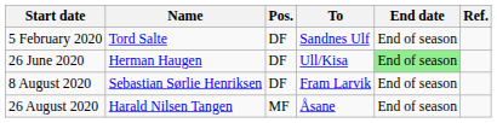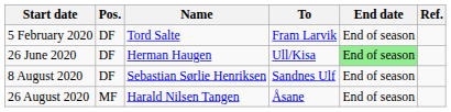columns swapped: Pos. <-> Name
5 February 2020 | To: Sandnes Ulf -> Fram Larvik
8 August 2020 | To: Fram Larvik -> Sandnes Ulf
